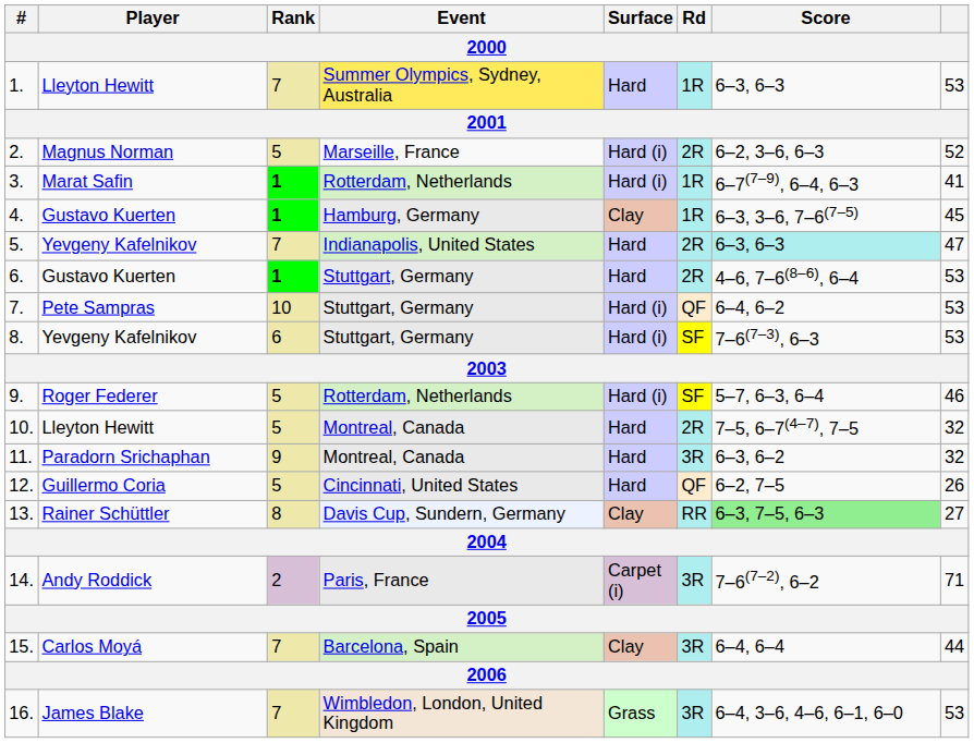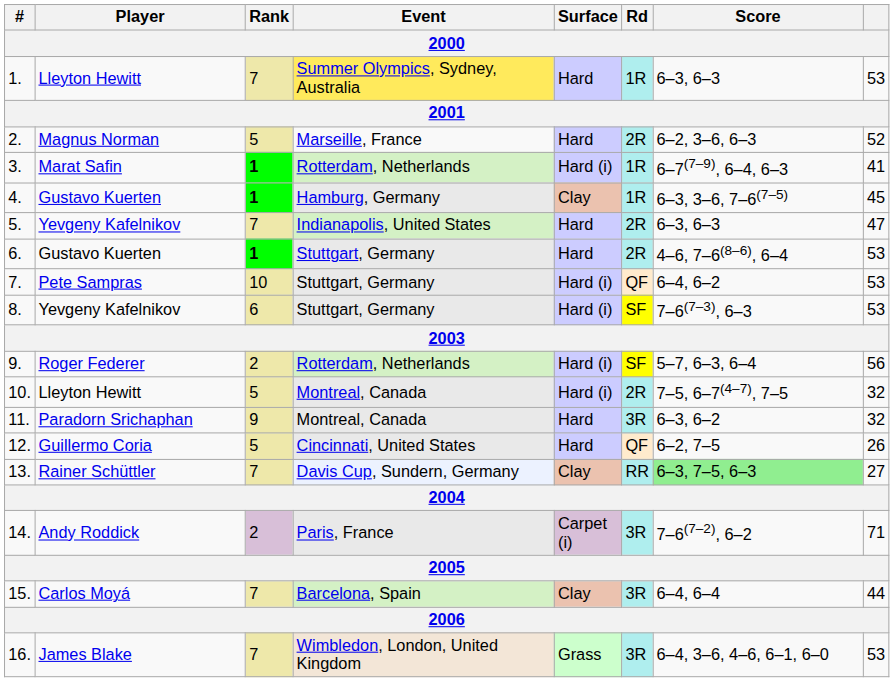2. | Surface: Hard (i) -> Hard
5. | Score: paleturquoise background -> no background
9. | Rank: 5 -> 2
9. | column 8: 46 -> 56
10. | Surface: Hard -> Hard (i)
13. | Rank: 8 -> 7
